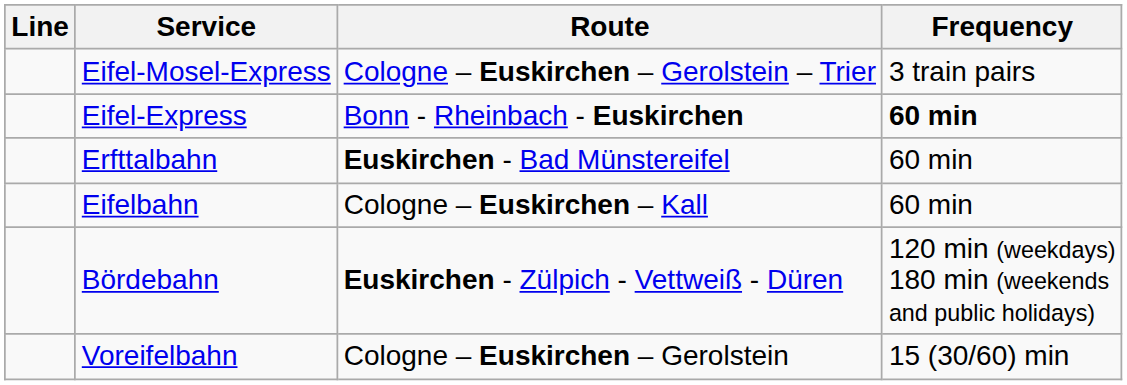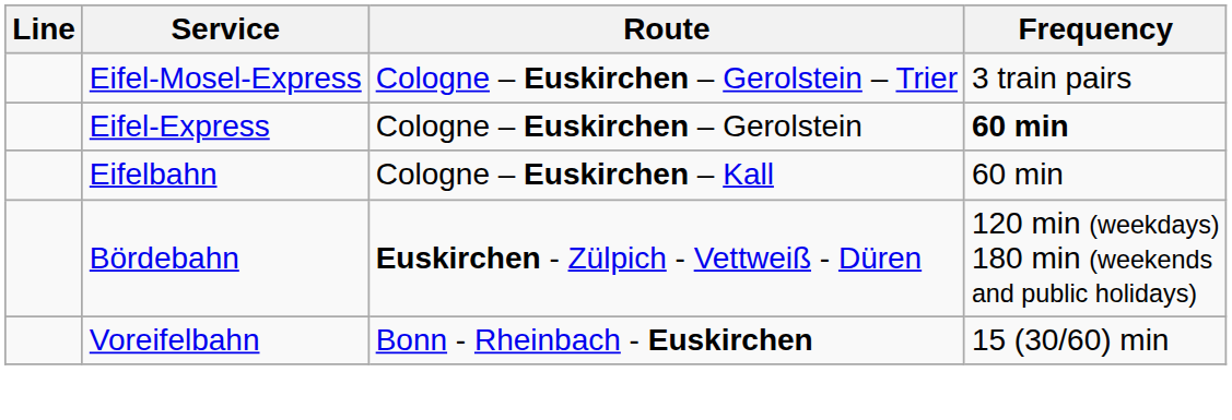Eifel-Express | Route: Bonn - Rheinbach - Euskirchen -> Cologne – Euskirchen – Gerolstein
- row: Erfttalbahn | Euskirchen - Bad Münstereifel | 60 min
Voreifelbahn | Route: Cologne – Euskirchen – Gerolstein -> Bonn - Rheinbach - Euskirchen
